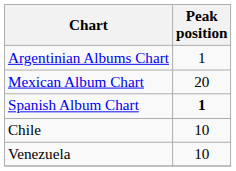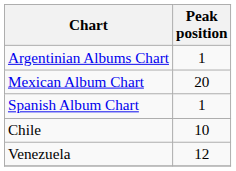Spanish Album Chart | Peak position: bold -> normal
Venezuela | Peak position: 10 -> 12
